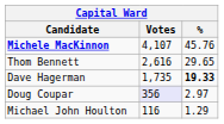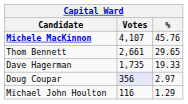Thom Bennett | Votes: 2,616 -> 2,661
Dave Hagerman | %: bold -> normal
